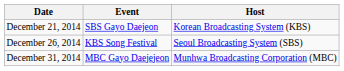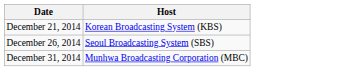- column: Event | SBS Gayo Daejeon | KBS Song Festival | MBC Gayo Daejejeon
